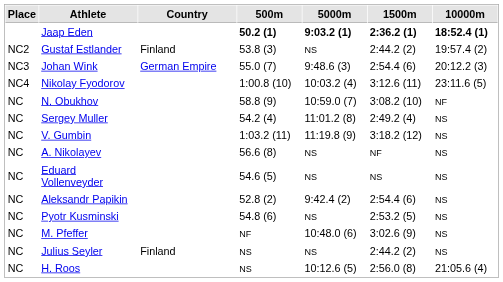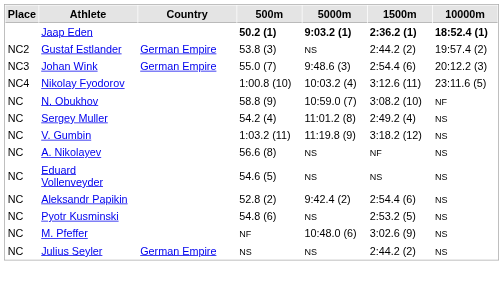Gustaf Estlander | Country: Finland -> German Empire
Julius Seyler | Country: Finland -> German Empire
- row: NC | H. Roos | NS | 10:12.6 (5) | 2:56.0 (8) | 21:05.6 (4)
